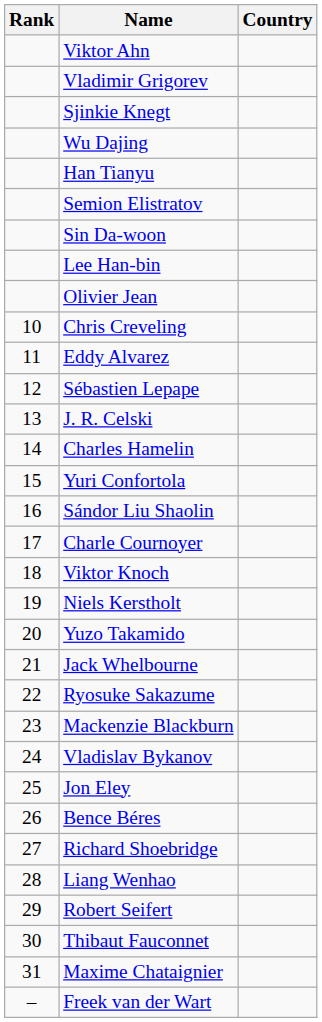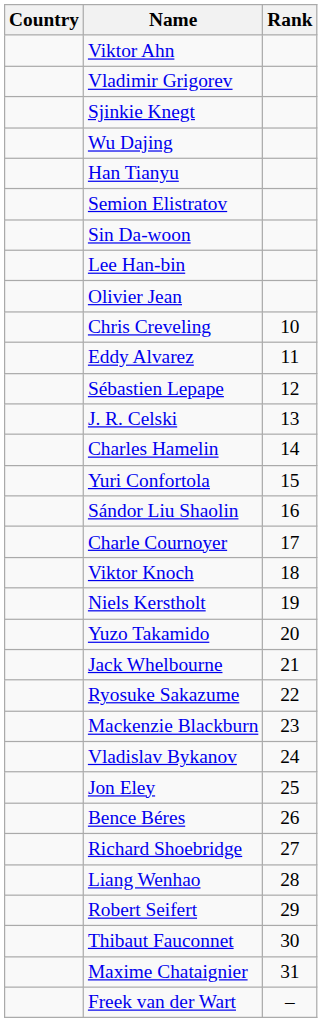columns swapped: Rank <-> Country
